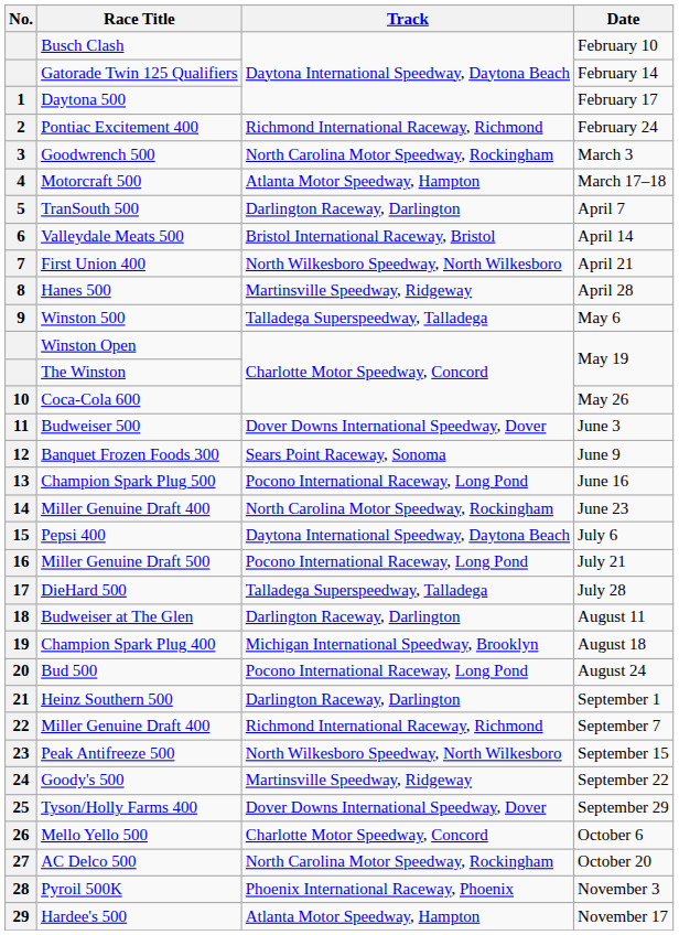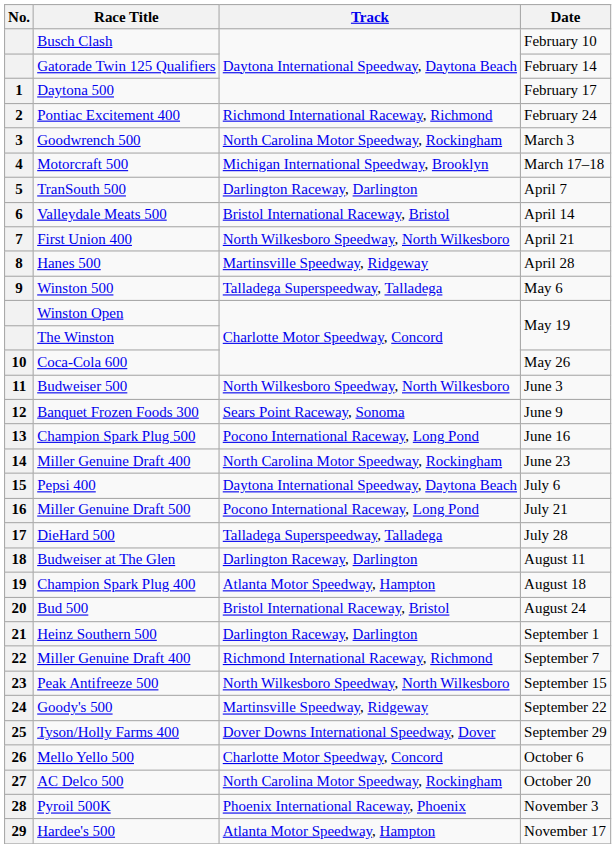Motorcraft 500 | Track: Atlanta Motor Speedway, Hampton -> Michigan International Speedway, Brooklyn
Budweiser 500 | Track: Dover Downs International Speedway, Dover -> North Wilkesboro Speedway, North Wilkesboro
Champion Spark Plug 400 | Track: Michigan International Speedway, Brooklyn -> Atlanta Motor Speedway, Hampton
Bud 500 | Track: Pocono International Raceway, Long Pond -> Bristol International Raceway, Bristol
